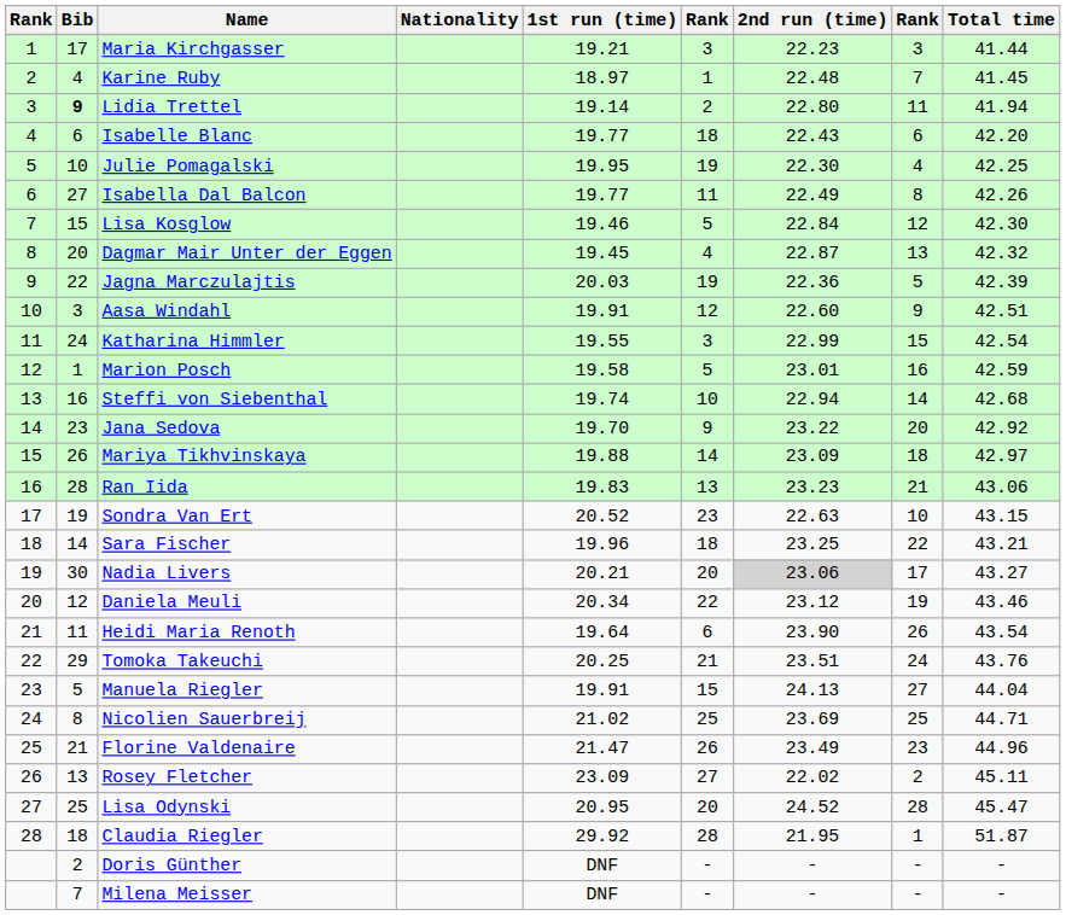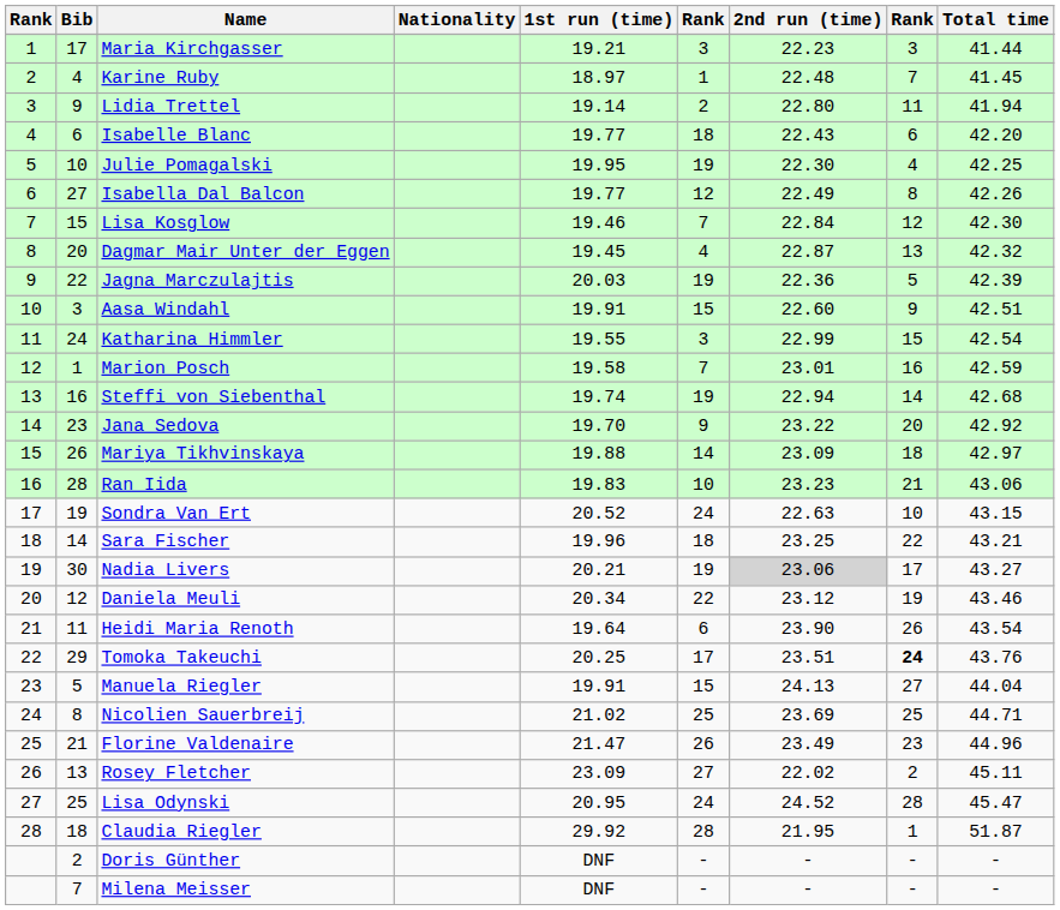Lidia Trettel | Bib: bold -> normal
Isabella Dal Balcon | column 6: 11 -> 12
Lisa Kosglow | column 6: 5 -> 7
Aasa Windahl | column 6: 12 -> 15
Marion Posch | column 6: 5 -> 7
Steffi von Siebenthal | column 6: 10 -> 19
Ran Iida | column 6: 13 -> 10
Sondra Van Ert | column 6: 23 -> 24
Nadia Livers | column 6: 20 -> 19
Tomoka Takeuchi | column 6: 21 -> 17
Tomoka Takeuchi | column 8: normal -> bold
Lisa Odynski | column 6: 20 -> 24
